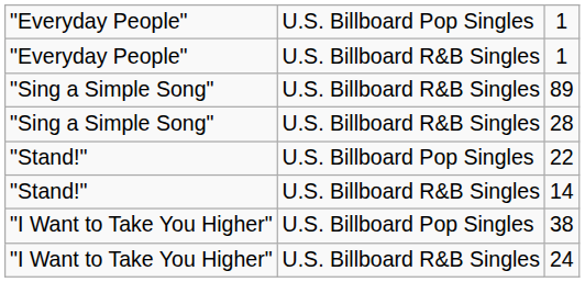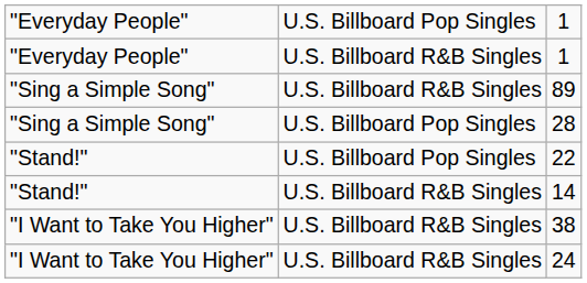28 | column 2: U.S. Billboard R&B Singles -> U.S. Billboard Pop Singles
38 | column 2: U.S. Billboard Pop Singles -> U.S. Billboard R&B Singles
